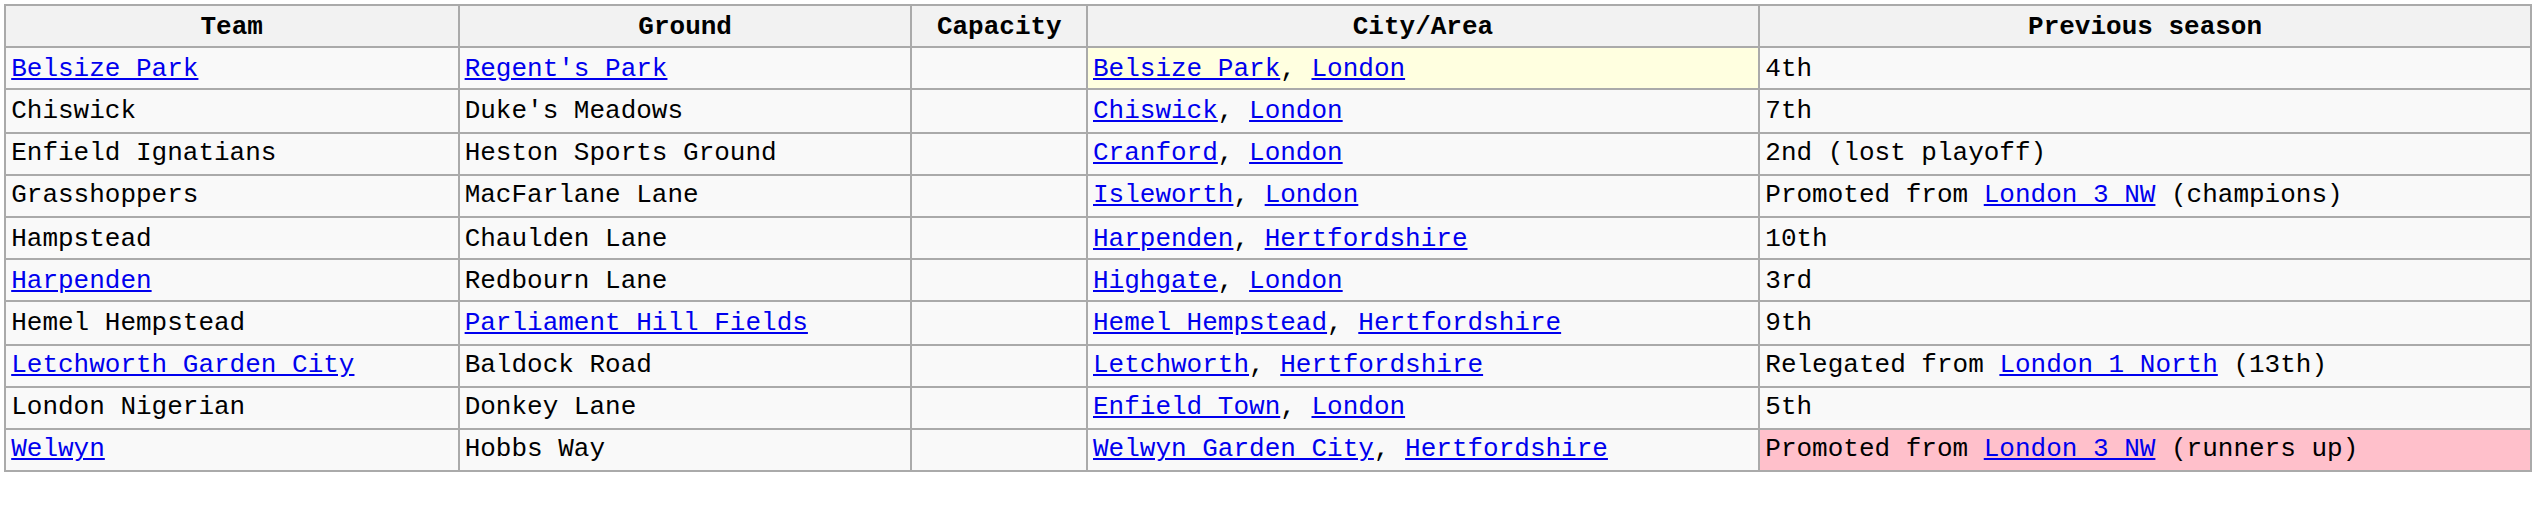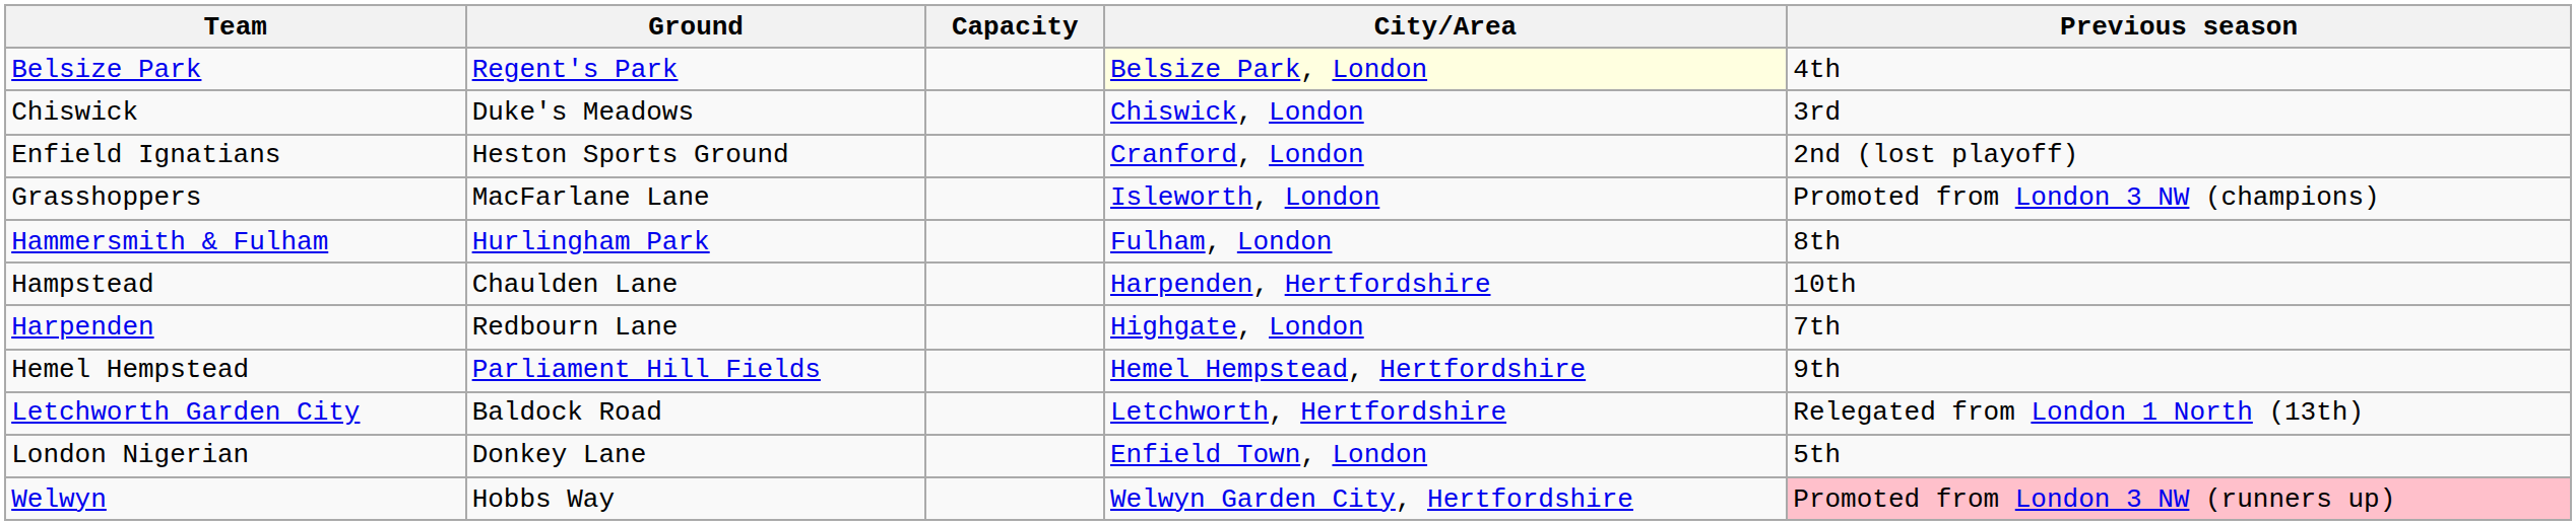Chiswick | Previous season: 7th -> 3rd
+ row: Hammersmith & Fulham | Hurlingham Park | Fulham, London | 8th
Harpenden | Previous season: 3rd -> 7th
